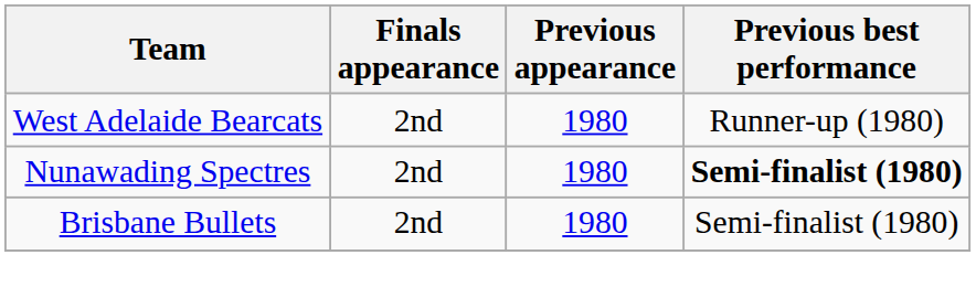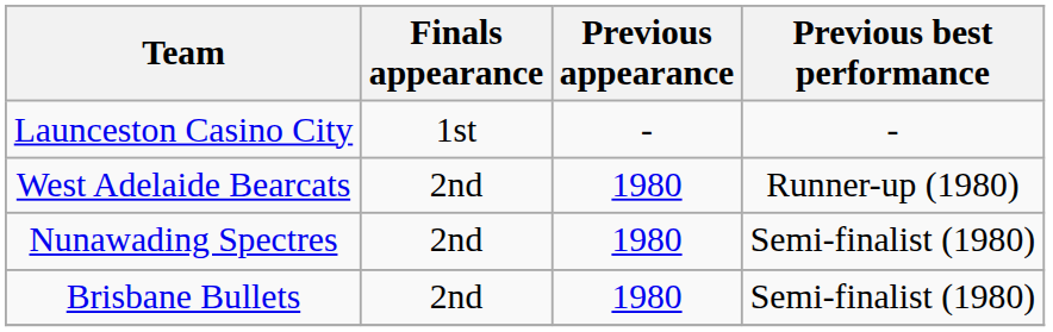+ row: Launceston Casino City | 1st | - | -
Nunawading Spectres | Previous best performance: bold -> normal
